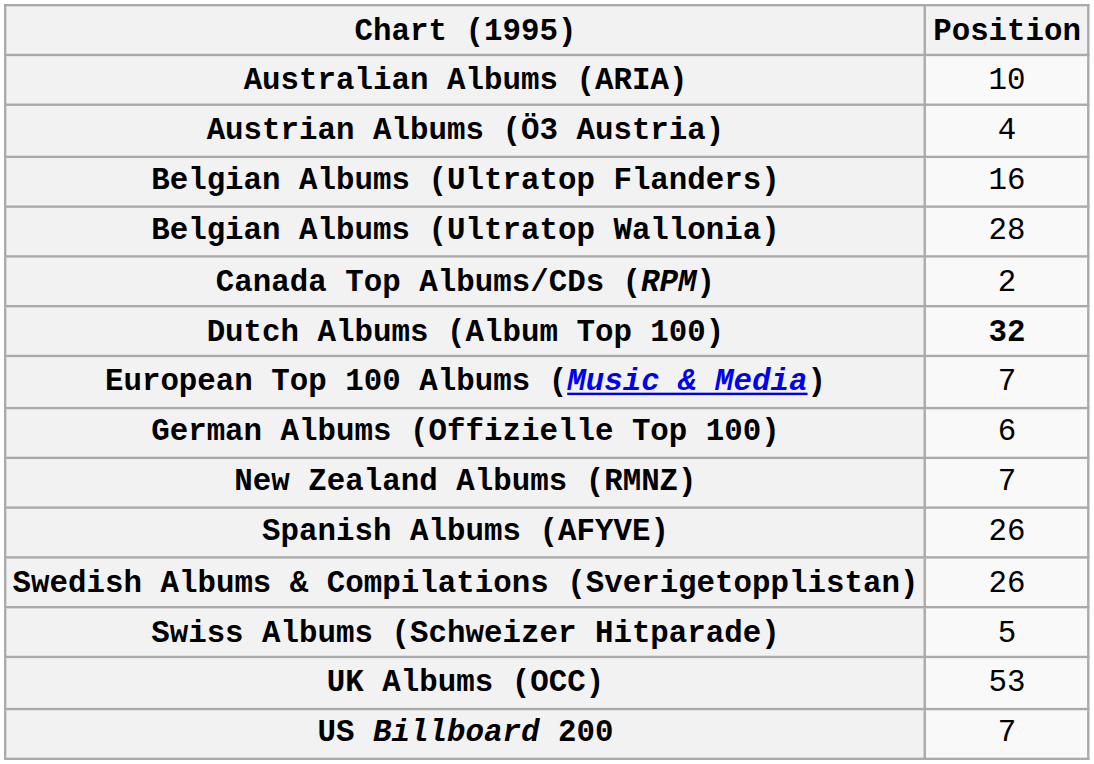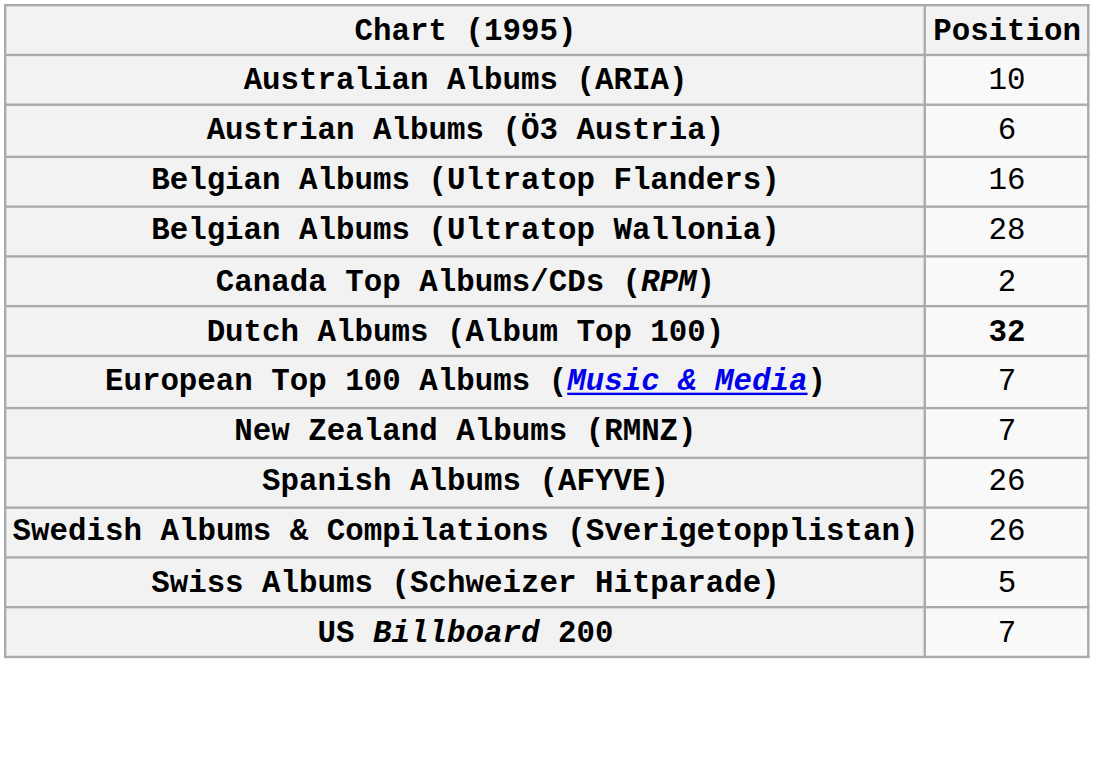Austrian Albums (Ö3 Austria) | Position: 4 -> 6
- row: German Albums (Offizielle Top 100) | 6
- row: UK Albums (OCC) | 53
